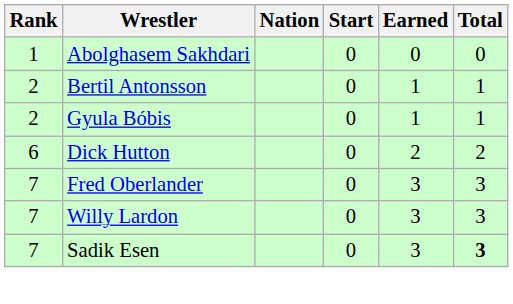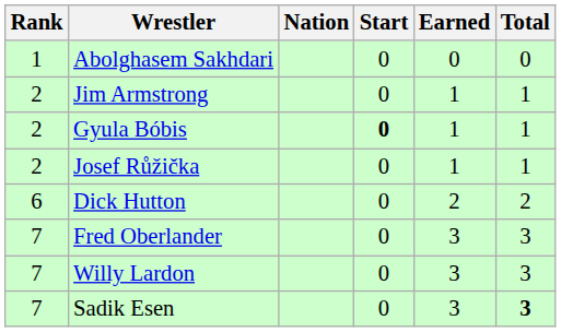- row: 2 | Bertil Antonsson | 0 | 1 | 1
+ row: 2 | Jim Armstrong | 0 | 1 | 1
Gyula Bóbis | Start: normal -> bold
+ row: 2 | Josef Růžička | 0 | 1 | 1
